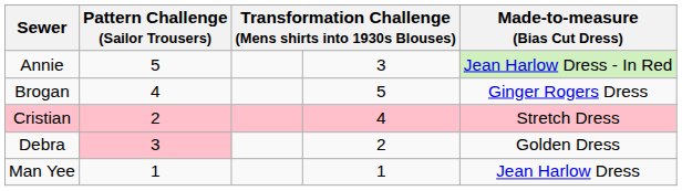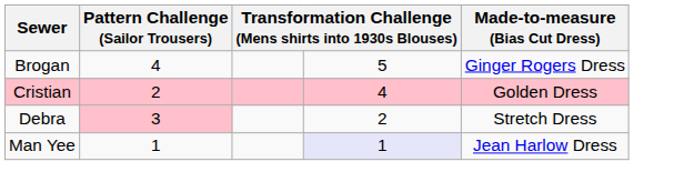- row: Annie | 5 | 3 | Jean Harlow Dress - In Red
Cristian | Made-to-measure (Bias Cut Dress): Stretch Dress -> Golden Dress
Debra | Made-to-measure (Bias Cut Dress): Golden Dress -> Stretch Dress
Man Yee | column 4: no background -> lavender background
